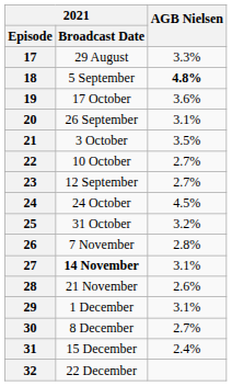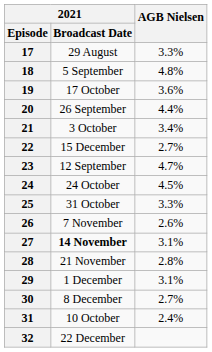18 | AGB Nielsen: bold -> normal
20 | AGB Nielsen: 3.1% -> 4.4%
21 | AGB Nielsen: 3.5% -> 3.4%
22 | 2021 / Broadcast Date: 10 October -> 15 December
23 | AGB Nielsen: 2.7% -> 4.7%
25 | AGB Nielsen: 3.2% -> 3.3%
26 | AGB Nielsen: 2.8% -> 2.6%
28 | AGB Nielsen: 2.6% -> 2.8%
31 | 2021 / Broadcast Date: 15 December -> 10 October
